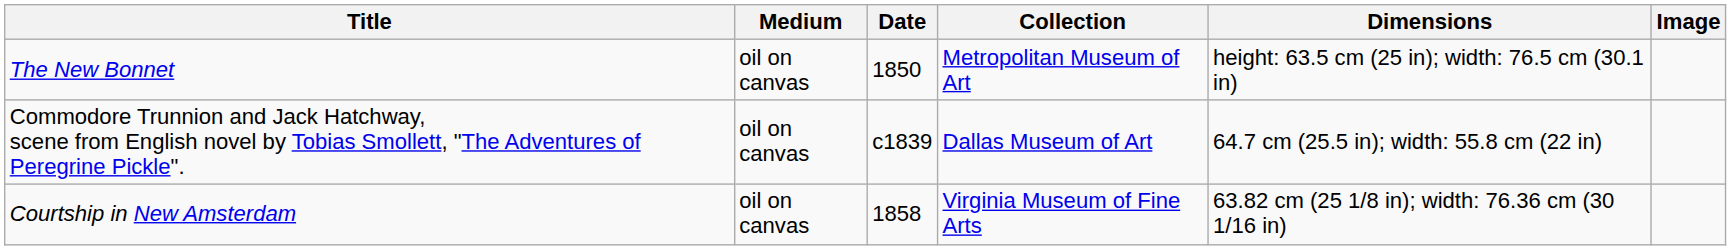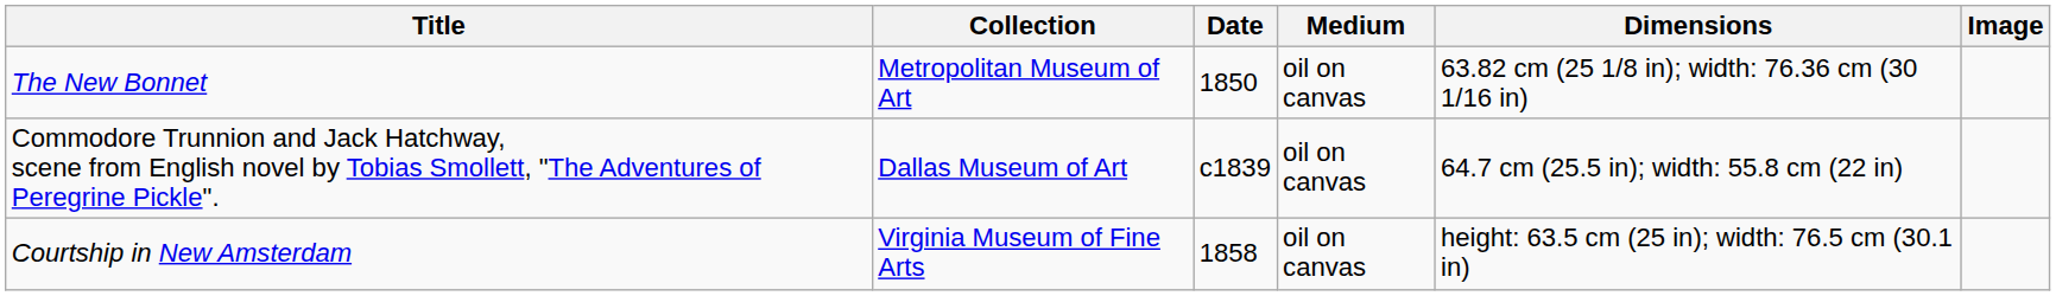columns swapped: Medium <-> Collection
The New Bonnet | Dimensions: height: 63.5 cm (25 in); width: 76.5 cm (30.1 in) -> 63.82 cm (25 1/8 in); width: 76.36 cm (30 1/16 in)
Courtship in New Amsterdam | Dimensions: 63.82 cm (25 1/8 in); width: 76.36 cm (30 1/16 in) -> height: 63.5 cm (25 in); width: 76.5 cm (30.1 in)
